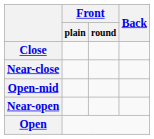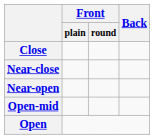rows swapped: Open-mid <-> Near-open
